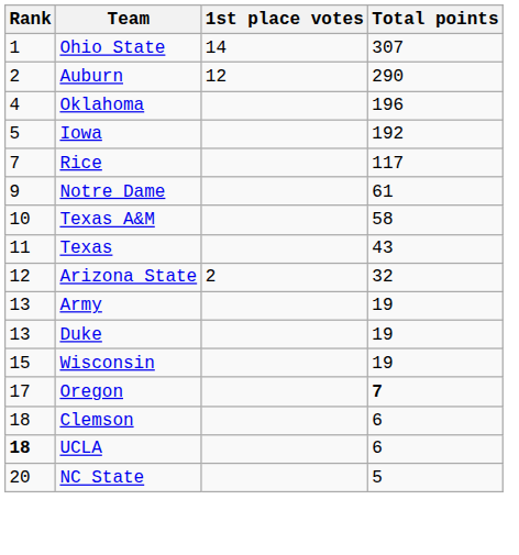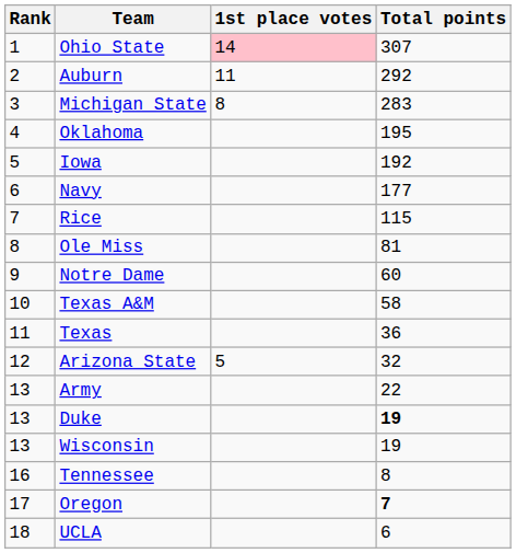Ohio State | 1st place votes: no background -> pink background
Auburn | 1st place votes: 12 -> 11
Auburn | Total points: 290 -> 292
+ row: 3 | Michigan State | 8 | 283
Oklahoma | Total points: 196 -> 195
+ row: 6 | Navy | 177
Rice | Total points: 117 -> 115
+ row: 8 | Ole Miss | 81
Notre Dame | Total points: 61 -> 60
Texas | Total points: 43 -> 36
Arizona State | 1st place votes: 2 -> 5
Army | Total points: 19 -> 22
Duke | Total points: normal -> bold
Wisconsin | Rank: 15 -> 13
+ row: 16 | Tennessee | 8
- row: 18 | Clemson | 6
UCLA | Rank: bold -> normal
- row: 20 | NC State | 5
